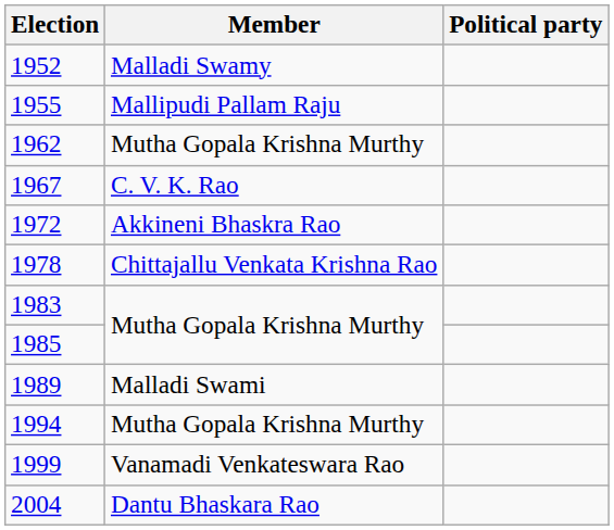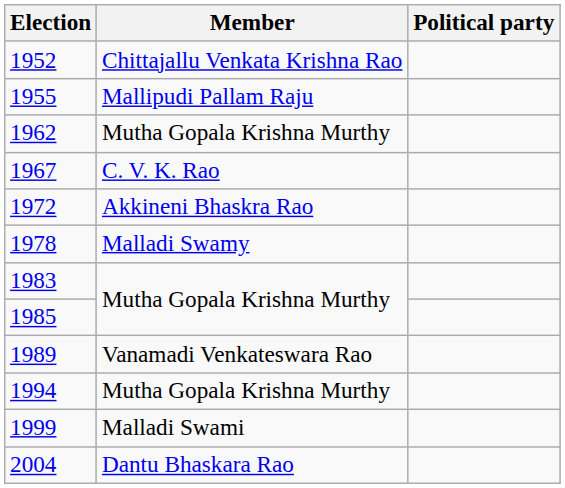1952 | Member: Malladi Swamy -> Chittajallu Venkata Krishna Rao
1978 | Member: Chittajallu Venkata Krishna Rao -> Malladi Swamy
1989 | Member: Malladi Swami -> Vanamadi Venkateswara Rao
1999 | Member: Vanamadi Venkateswara Rao -> Malladi Swami
